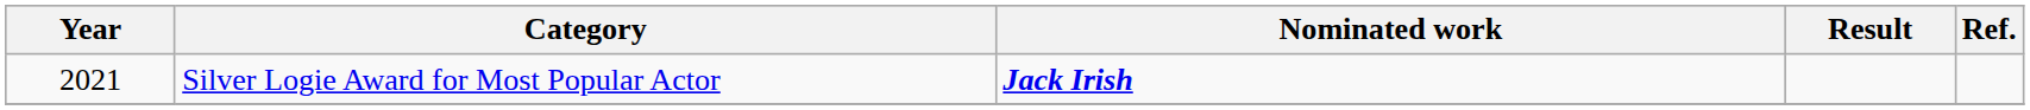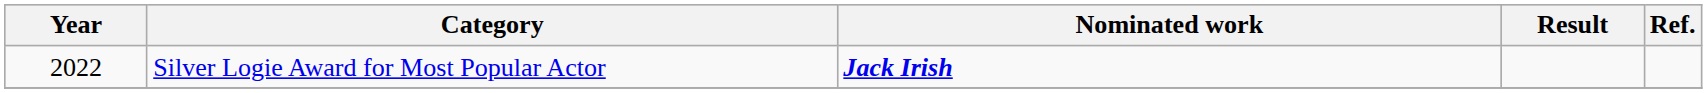Silver Logie Award for Most Popular Actor | Year: 2021 -> 2022
